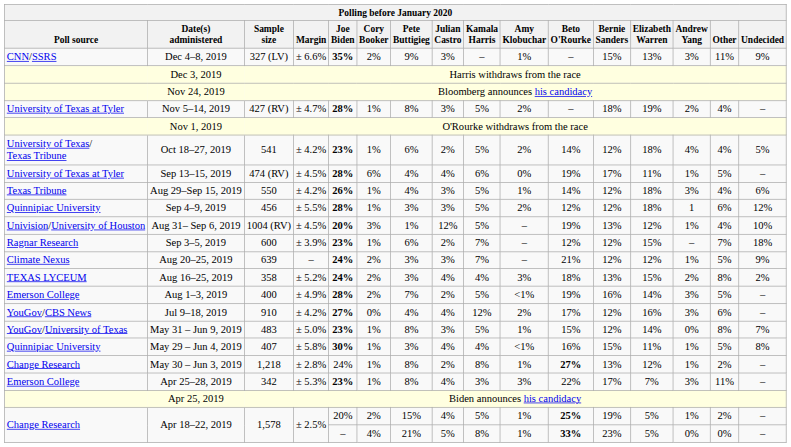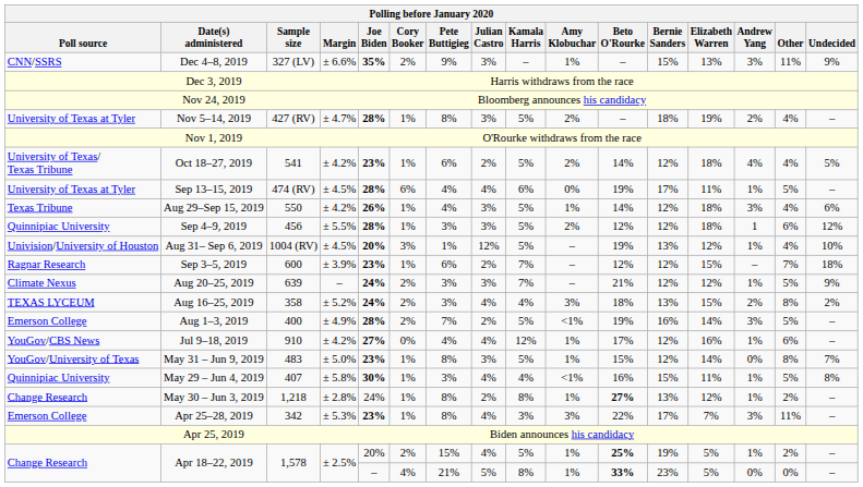Jul 9–18, 2019 | Amy Klobuchar: 2% -> 1%
Jul 9–18, 2019 | Andrew Yang: 3% -> 1%
